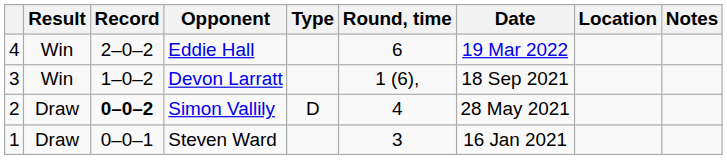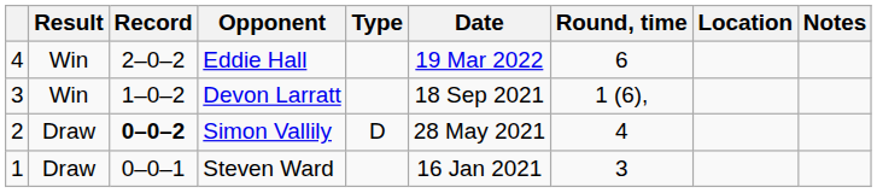columns swapped: Round, time <-> Date
